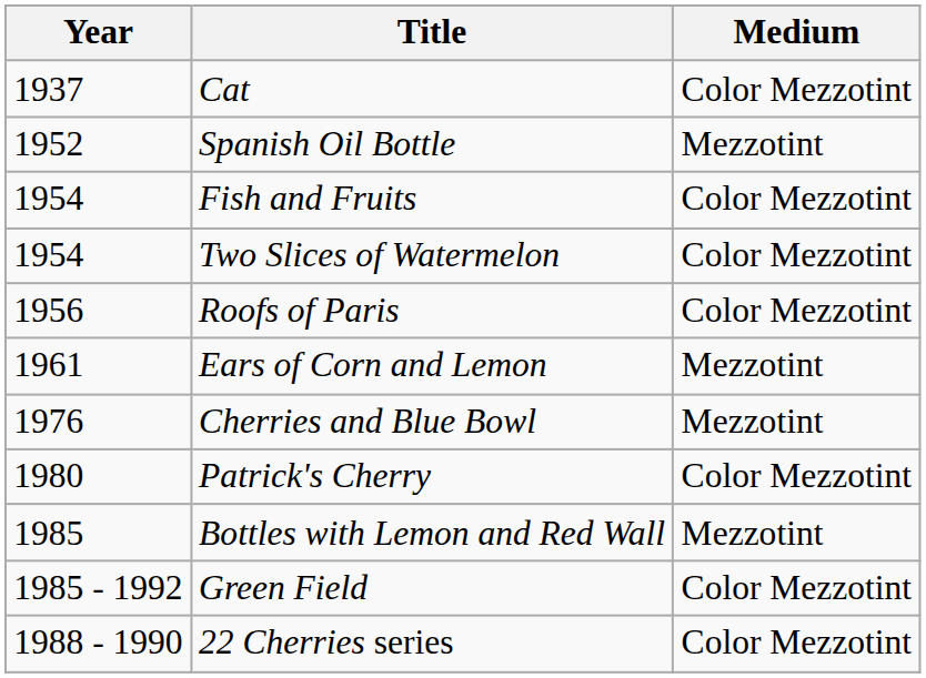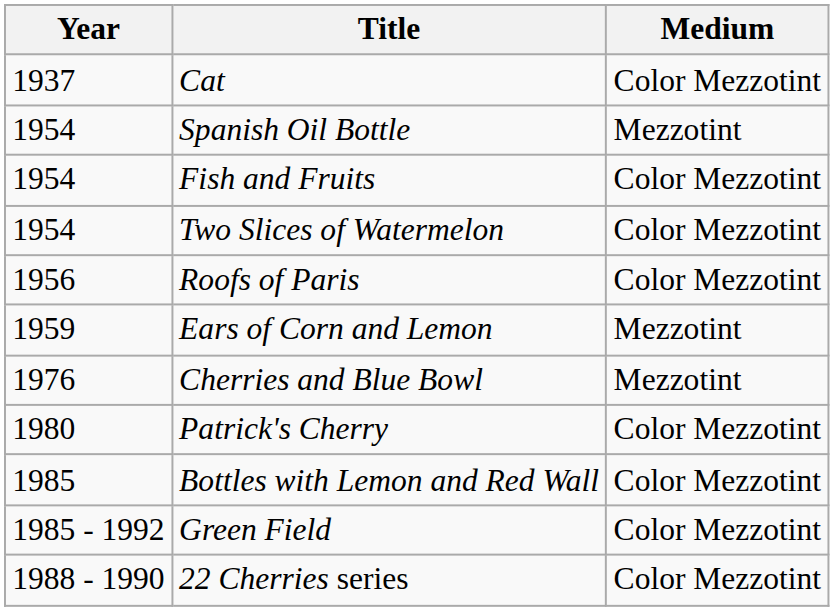Spanish Oil Bottle | Year: 1952 -> 1954
Ears of Corn and Lemon | Year: 1961 -> 1959
Bottles with Lemon and Red Wall | Medium: Mezzotint -> Color Mezzotint
